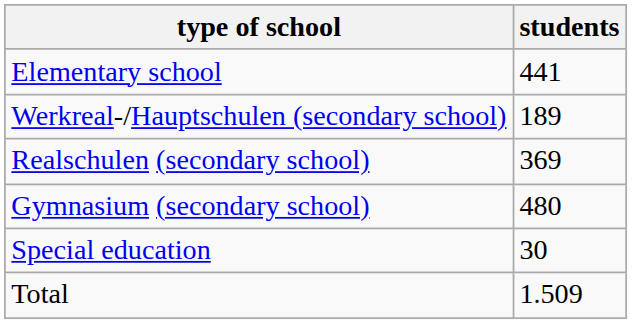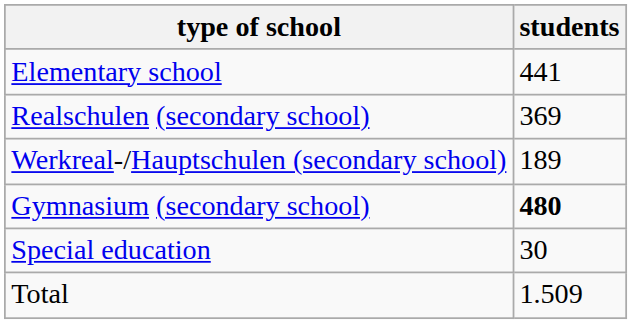rows swapped: Werkreal-/Hauptschulen (secondary school) <-> Realschulen (secondary school)
Gymnasium (secondary school) | students: normal -> bold
